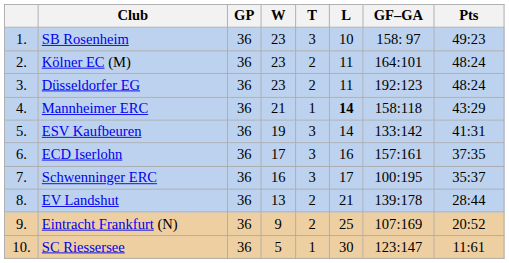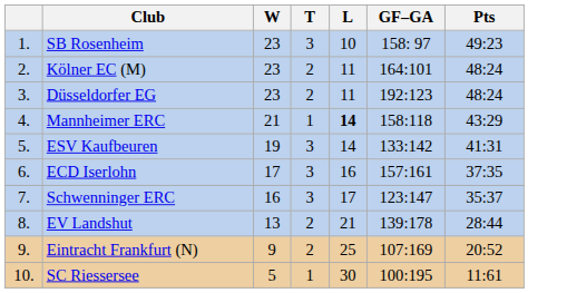- column: GP | 36 | 36 | 36 | 36 | 36 | 36 | 36 | 36 | 36 | 36
Schwenninger ERC | GF–GA: 100:195 -> 123:147
SC Riessersee | GF–GA: 123:147 -> 100:195
